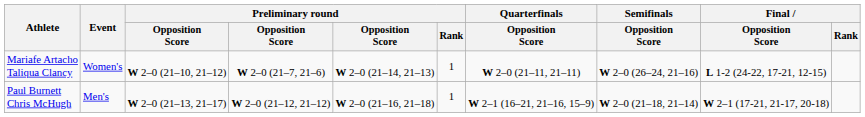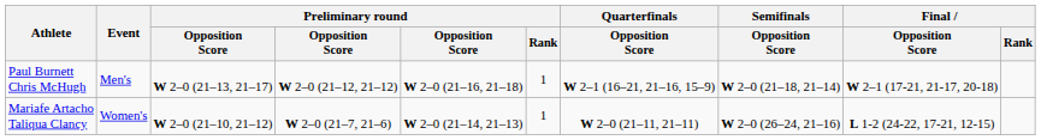rows swapped: Paul Burnett Chris McHugh <-> Mariafe Artacho Taliqua Clancy
